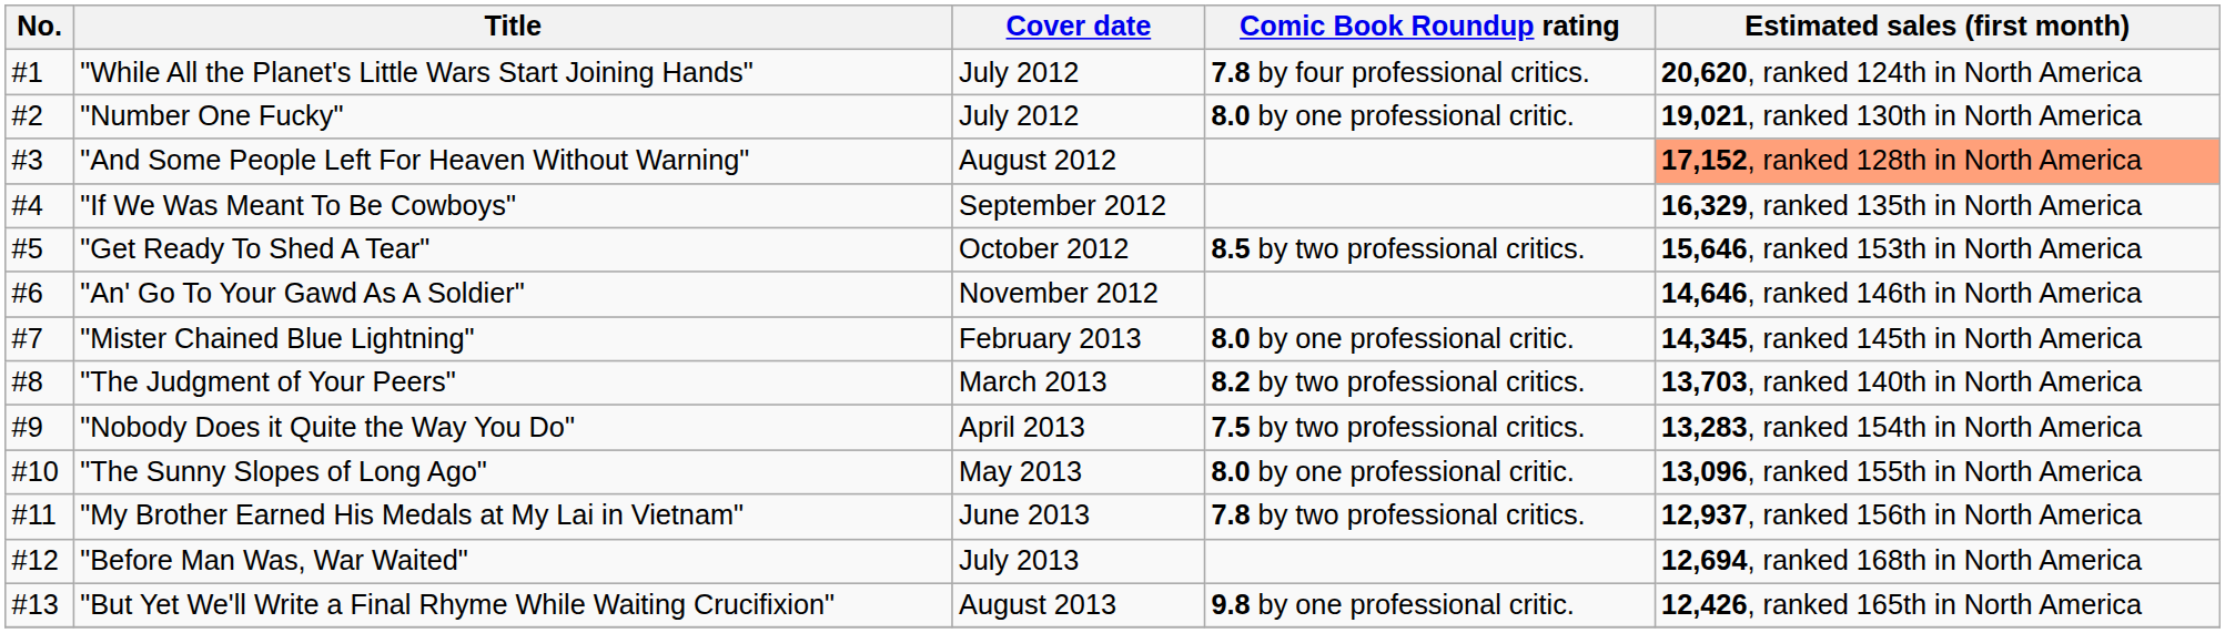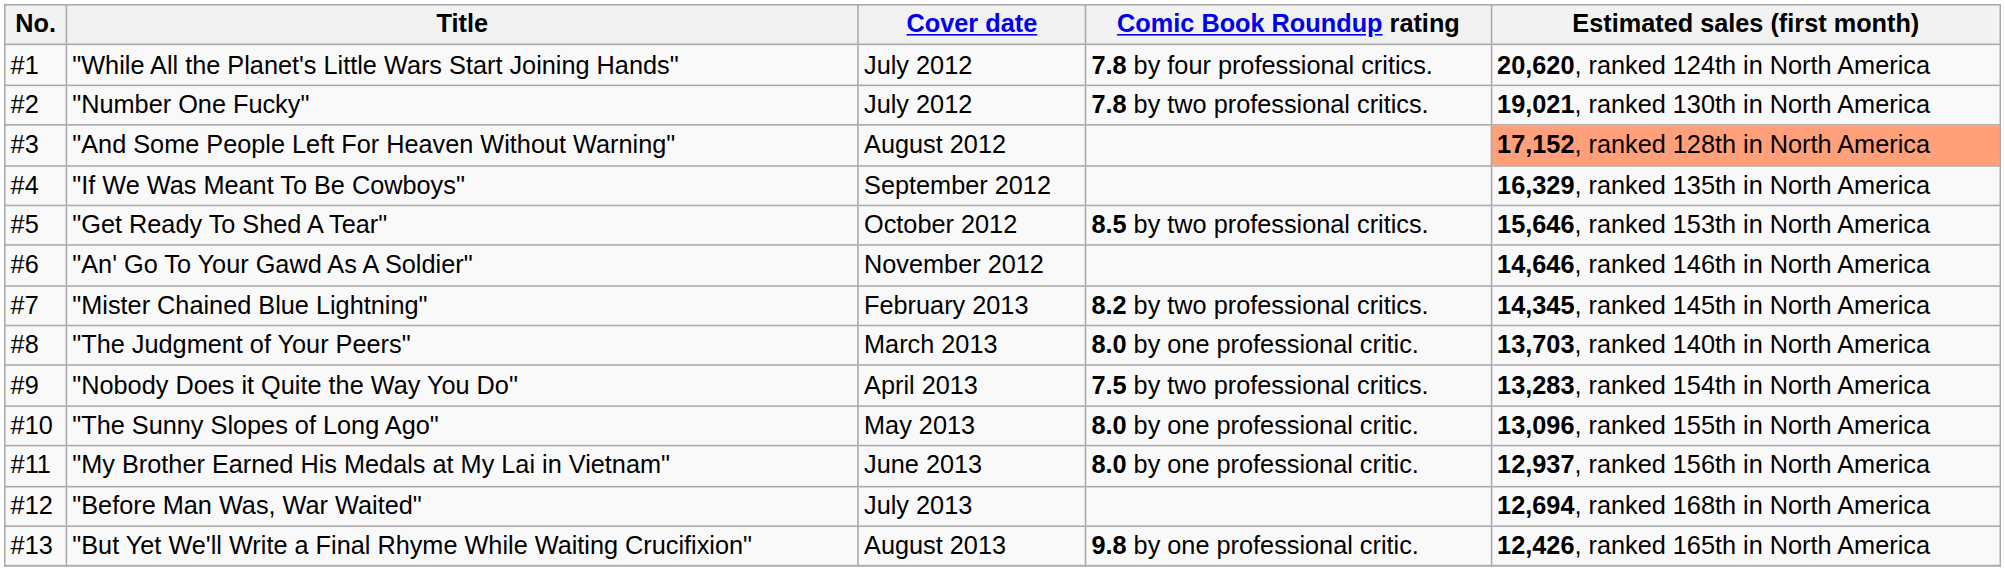"Number One Fucky" | Comic Book Roundup rating: 8.0 by one professional critic. -> 7.8 by two professional critics.
"Mister Chained Blue Lightning" | Comic Book Roundup rating: 8.0 by one professional critic. -> 8.2 by two professional critics.
"The Judgment of Your Peers" | Comic Book Roundup rating: 8.2 by two professional critics. -> 8.0 by one professional critic.
"My Brother Earned His Medals at My Lai in Vietnam" | Comic Book Roundup rating: 7.8 by two professional critics. -> 8.0 by one professional critic.
